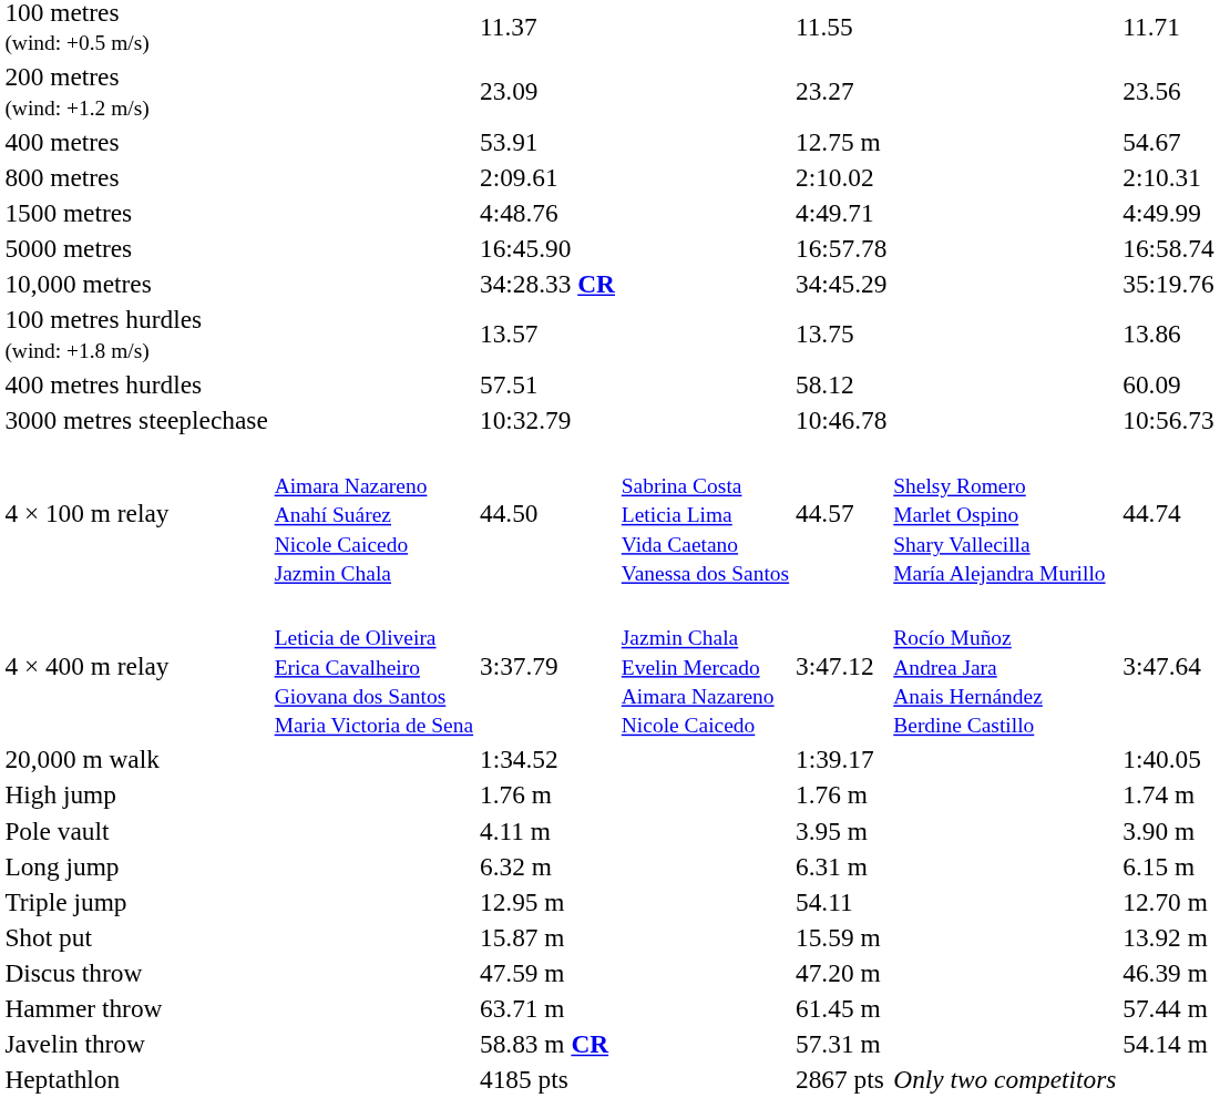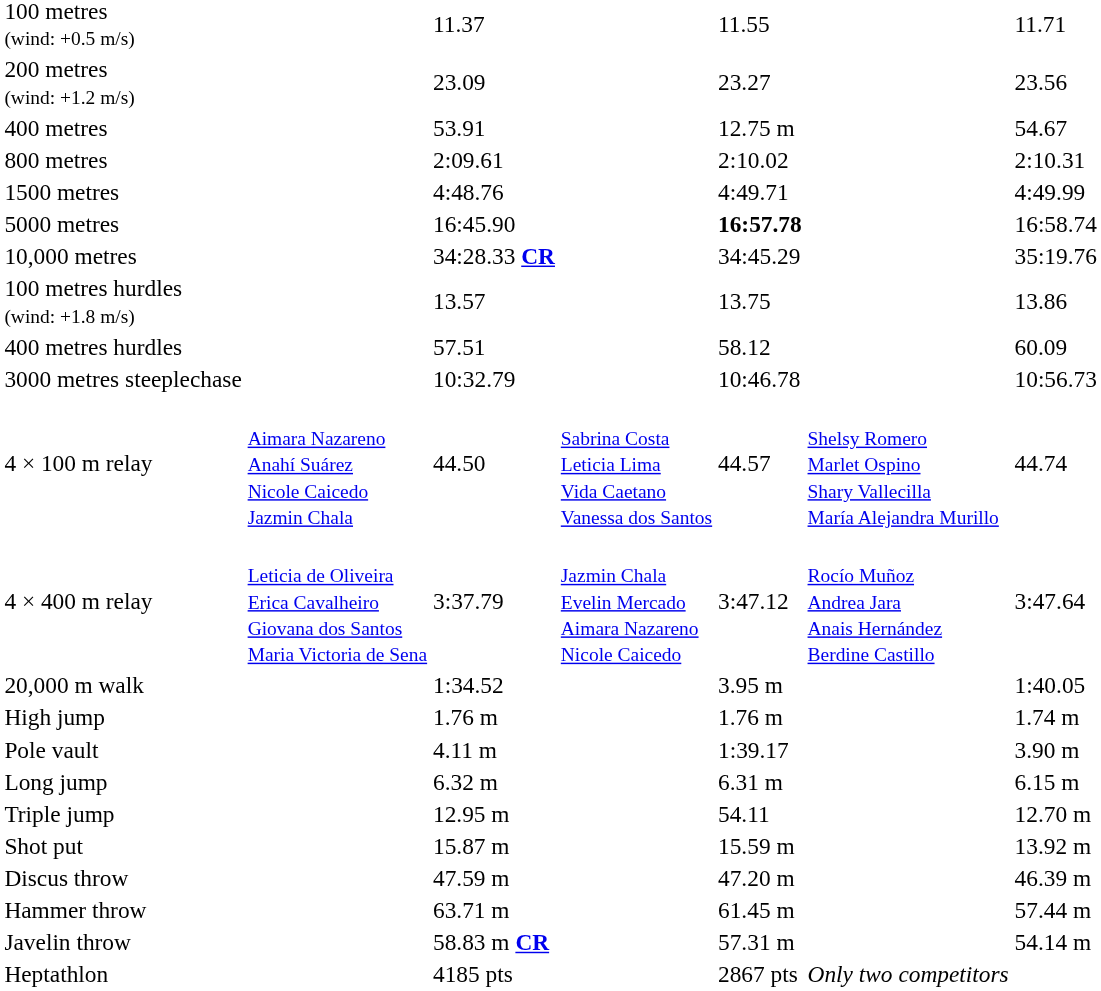5000 metres | column 5: normal -> bold
20,000 m walk | column 5: 1:39.17 -> 3.95 m
Pole vault | column 5: 3.95 m -> 1:39.17
